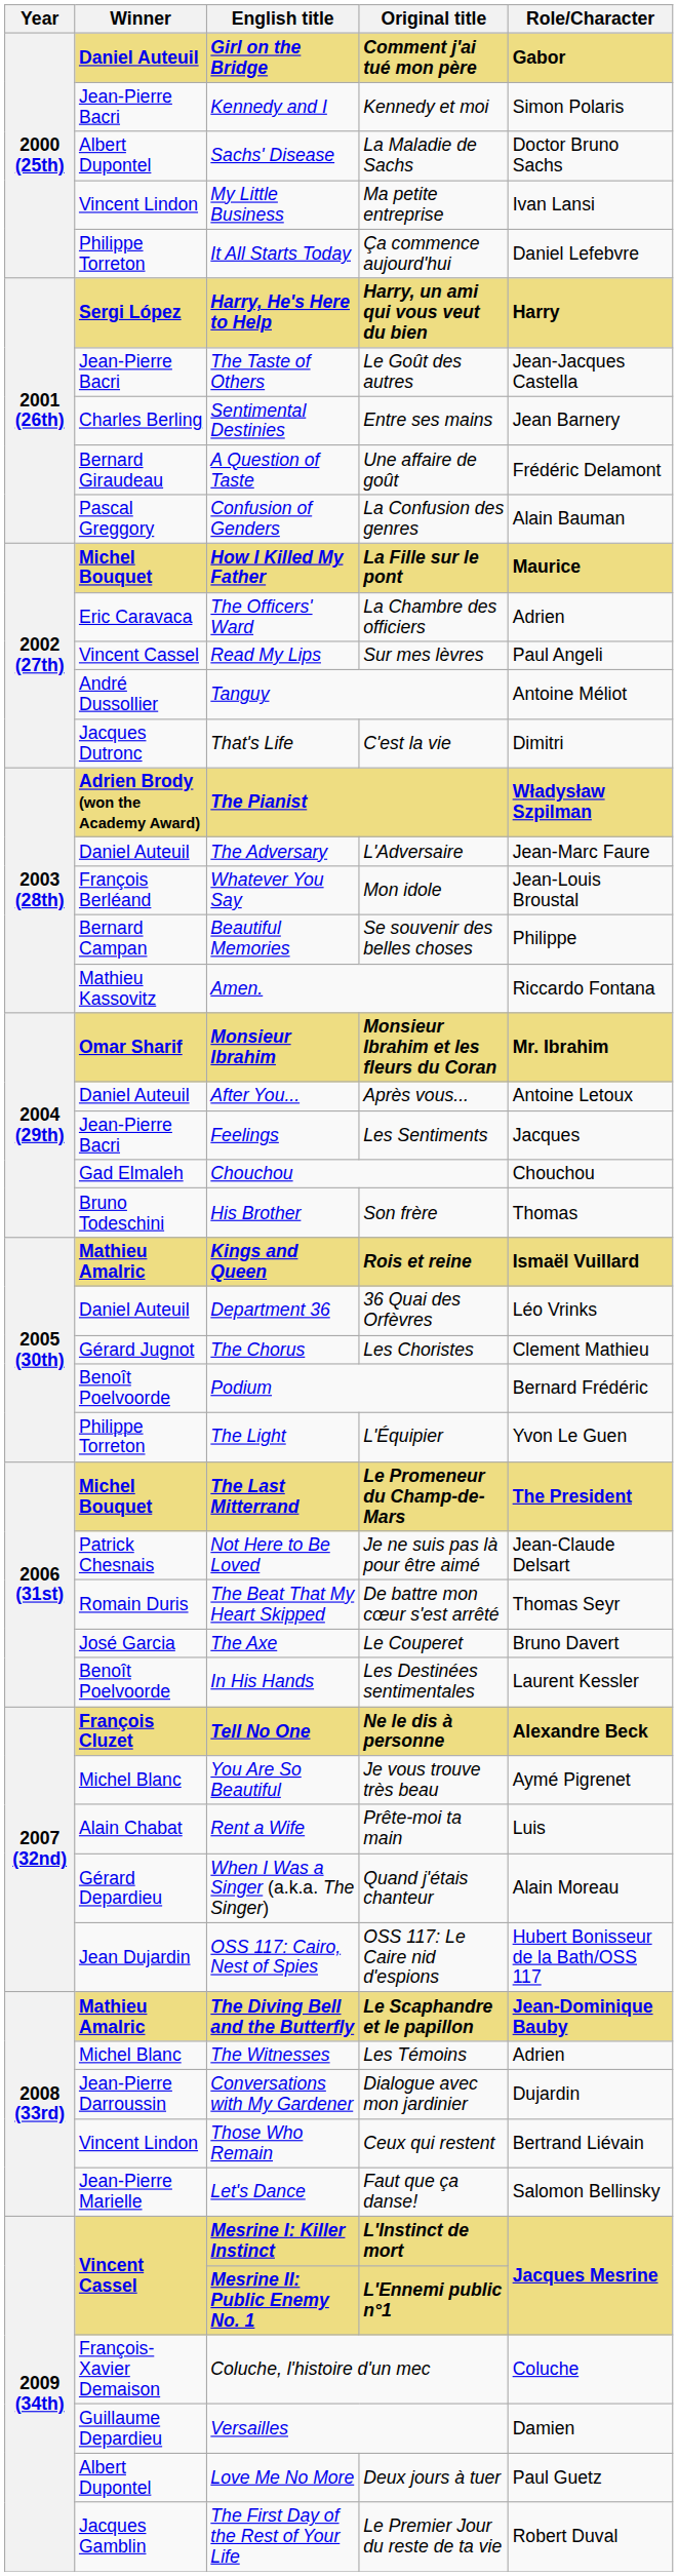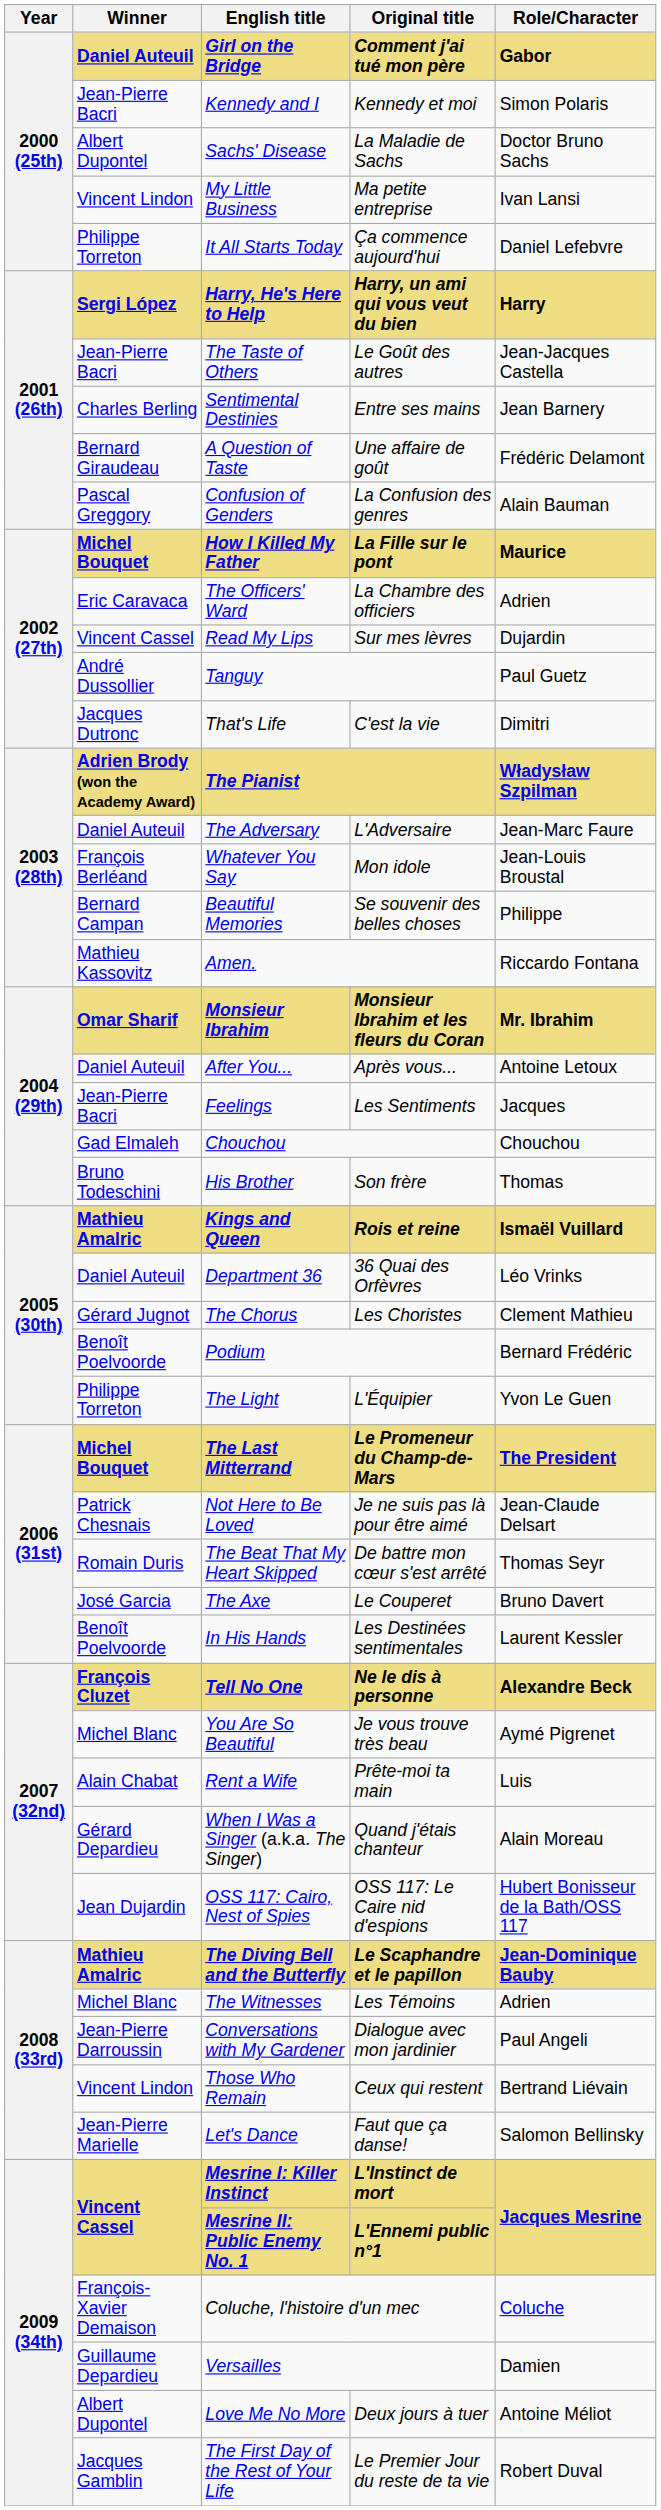Read My Lips | Role/Character: Paul Angeli -> Dujardin
Tanguy | Role/Character: Antoine Méliot -> Paul Guetz
Conversations with My Gardener | Role/Character: Dujardin -> Paul Angeli
Love Me No More | Role/Character: Paul Guetz -> Antoine Méliot
